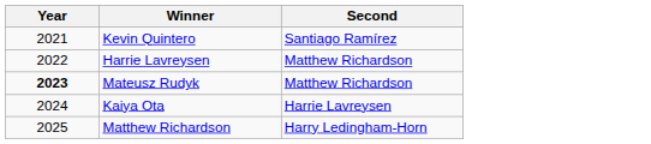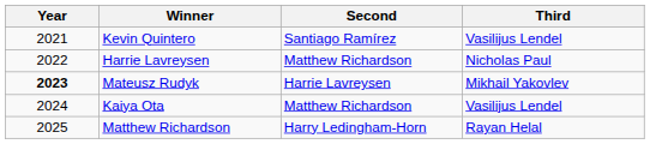+ column: Third | Vasilijus Lendel | Nicholas Paul | Mikhail Yakovlev | Vasilijus Lendel | Rayan Helal
Mateusz Rudyk | Second: Matthew Richardson -> Harrie Lavreysen
Kaiya Ota | Second: Harrie Lavreysen -> Matthew Richardson
